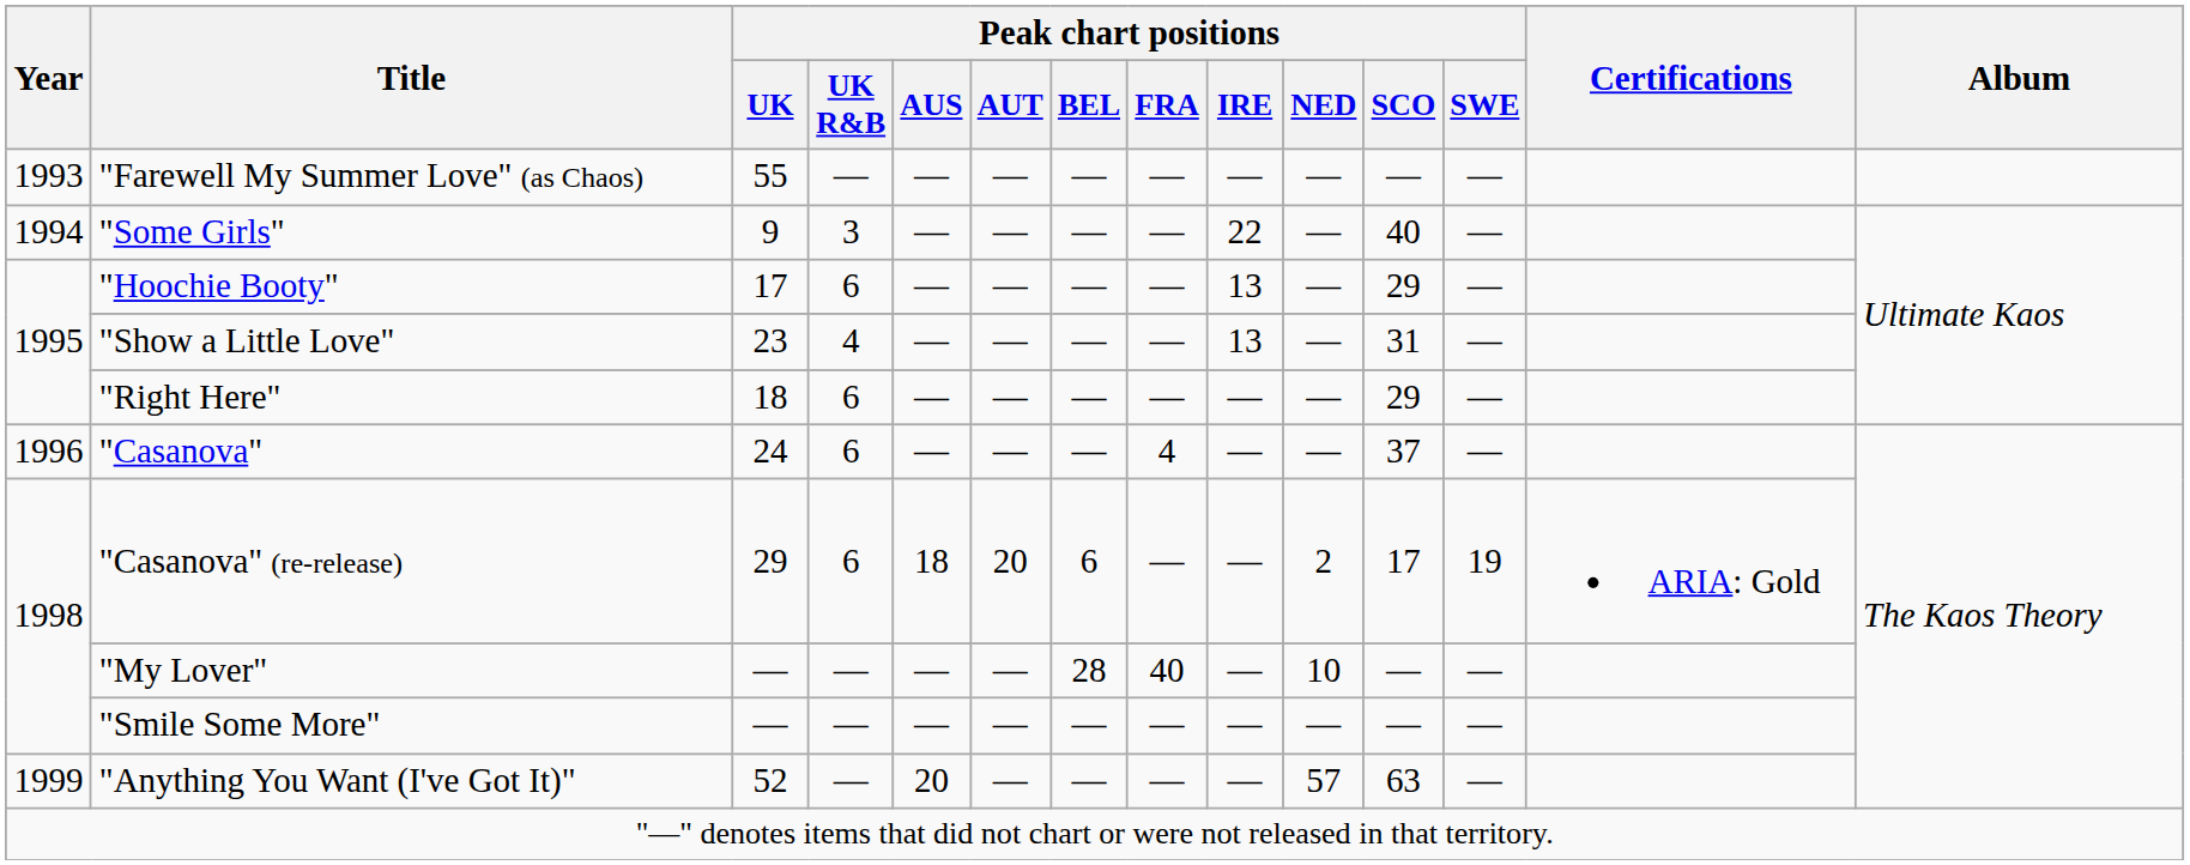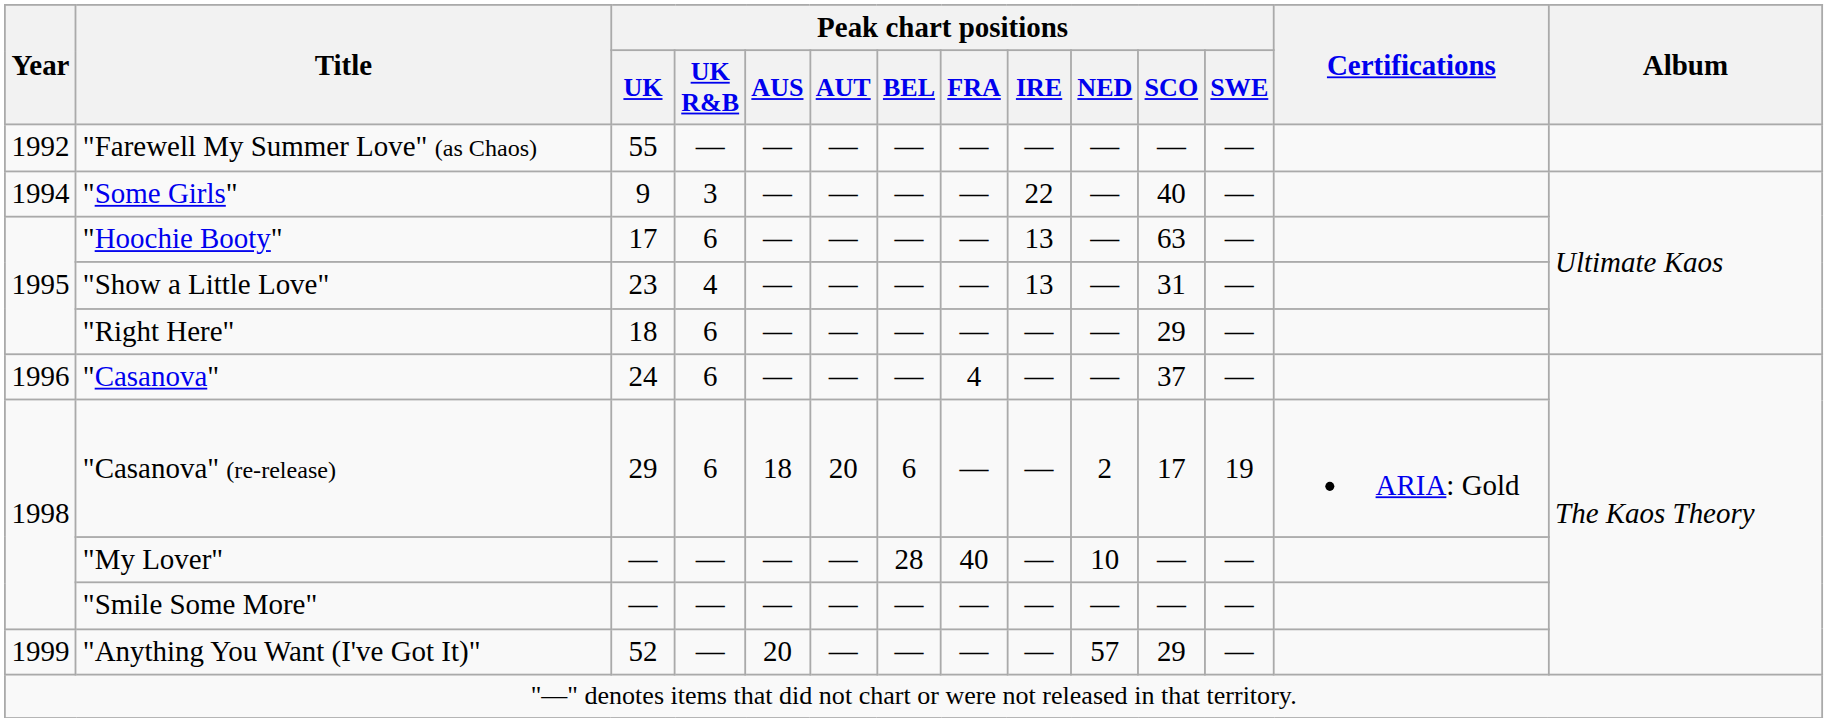"Farewell My Summer Love" (as Chaos) | Year: 1993 -> 1992
"Hoochie Booty" | Peak chart positions / SCO: 29 -> 63
"Anything You Want (I've Got It)" | Peak chart positions / SCO: 63 -> 29
